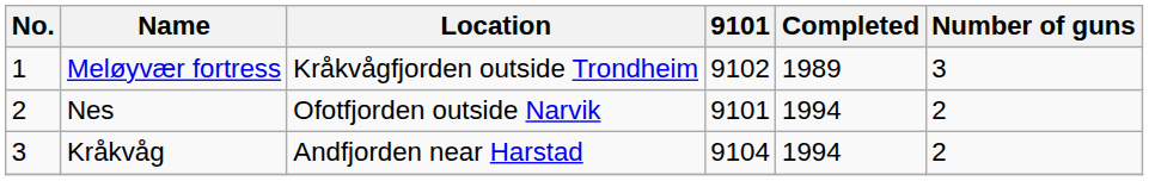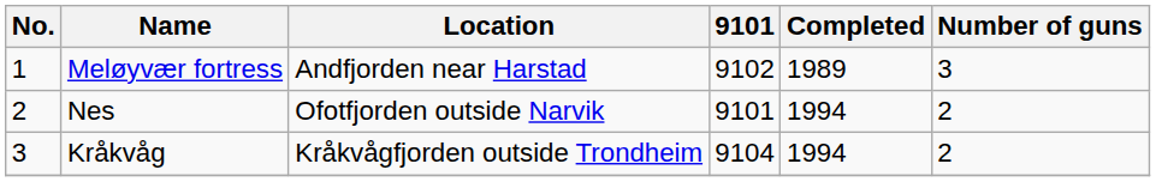Meløyvær fortress | Location: Kråkvågfjorden outside Trondheim -> Andfjorden near Harstad
Kråkvåg | Location: Andfjorden near Harstad -> Kråkvågfjorden outside Trondheim
